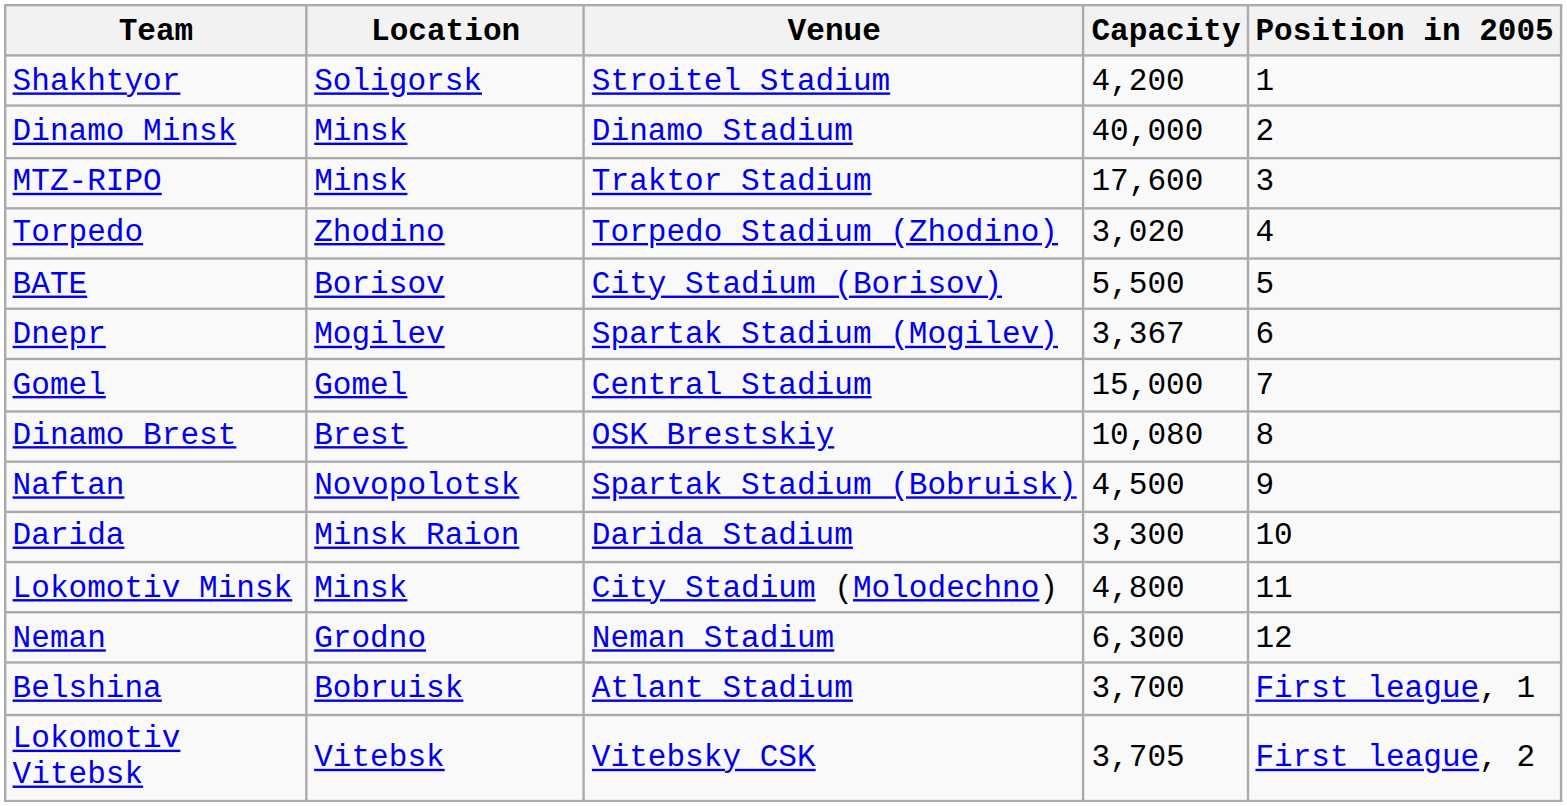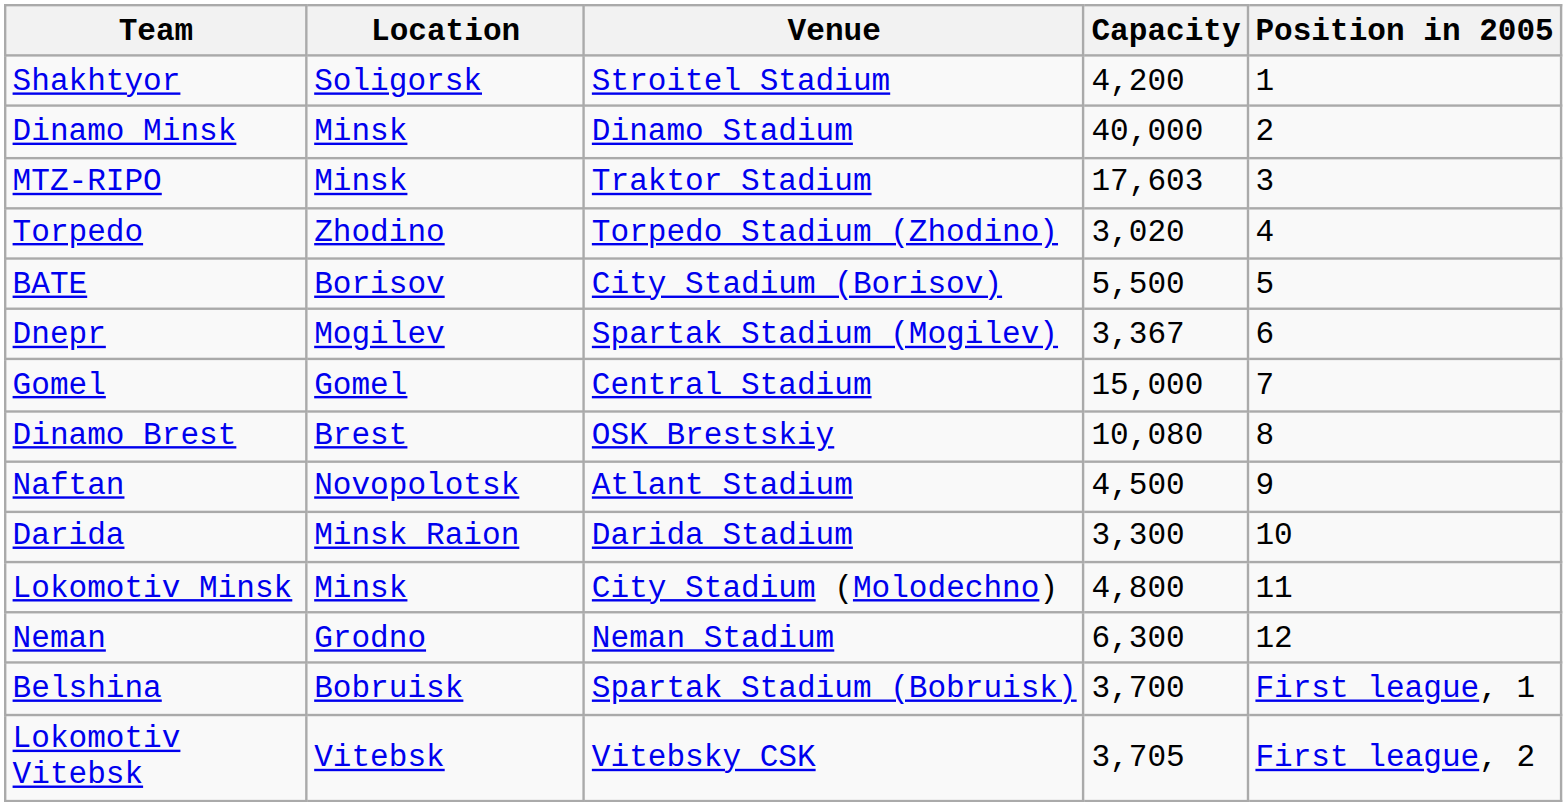MTZ-RIPO | Capacity: 17,600 -> 17,603
Naftan | Venue: Spartak Stadium (Bobruisk) -> Atlant Stadium
Belshina | Venue: Atlant Stadium -> Spartak Stadium (Bobruisk)
